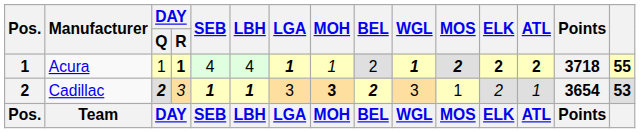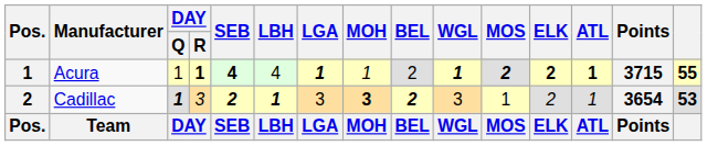Acura | SEB: normal -> bold
Acura | ATL: 2 -> 1
Acura | Points: 3718 -> 3715
Cadillac | DAY / Q: 2 -> 1
Cadillac | SEB: 1 -> 2
